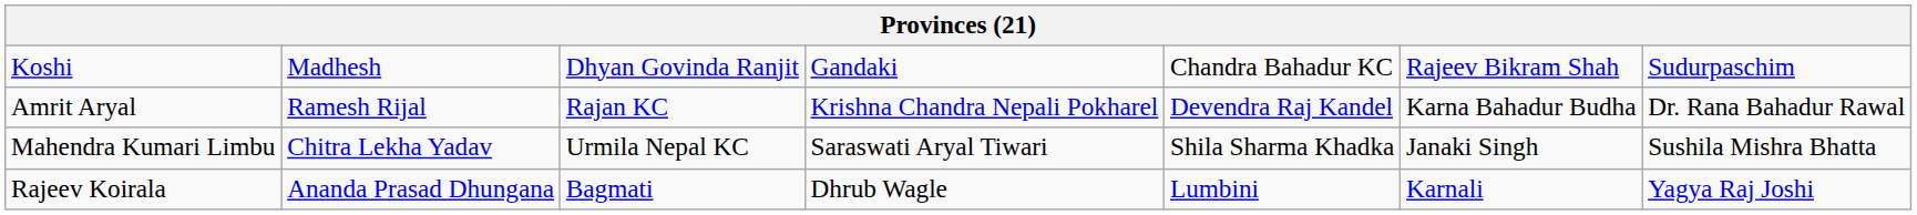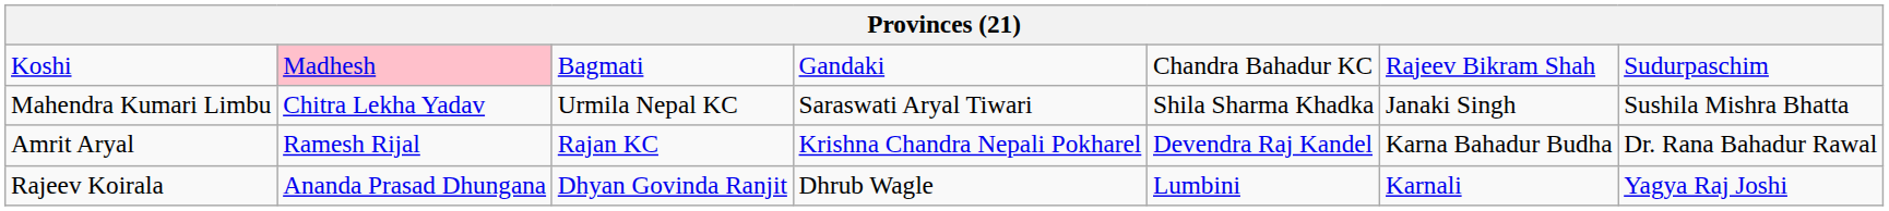Koshi | column 2: no background -> pink background
Koshi | column 3: Dhyan Govinda Ranjit -> Bagmati
rows swapped: Mahendra Kumari Limbu <-> Amrit Aryal
Rajeev Koirala | column 3: Bagmati -> Dhyan Govinda Ranjit
